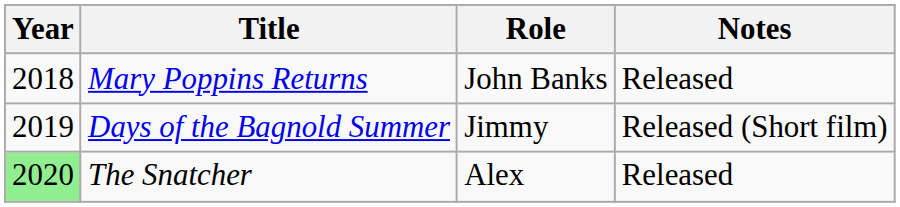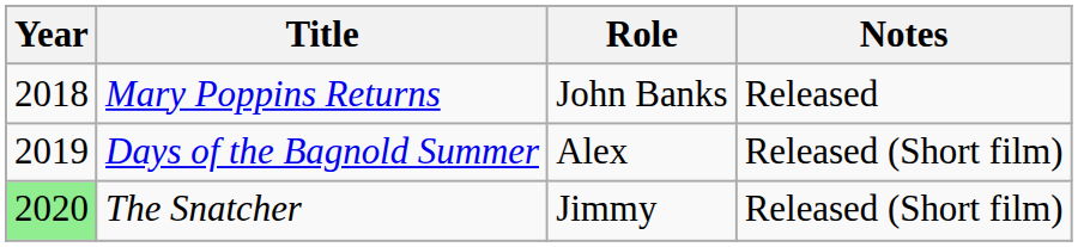Days of the Bagnold Summer | Role: Jimmy -> Alex
The Snatcher | Role: Alex -> Jimmy
The Snatcher | Notes: Released -> Released (Short film)
